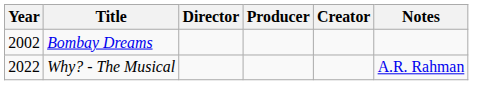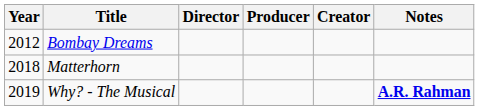Bombay Dreams | Year: 2002 -> 2012
+ row: 2018 | Matterhorn
Why? - The Musical | Year: 2022 -> 2019
Why? - The Musical | Notes: normal -> bold
